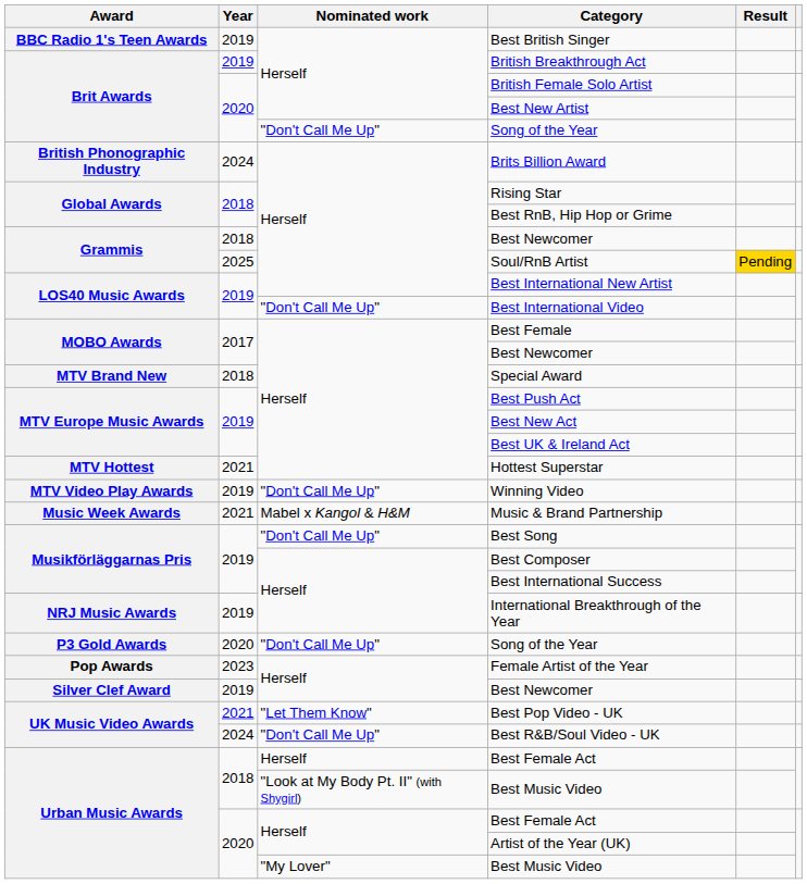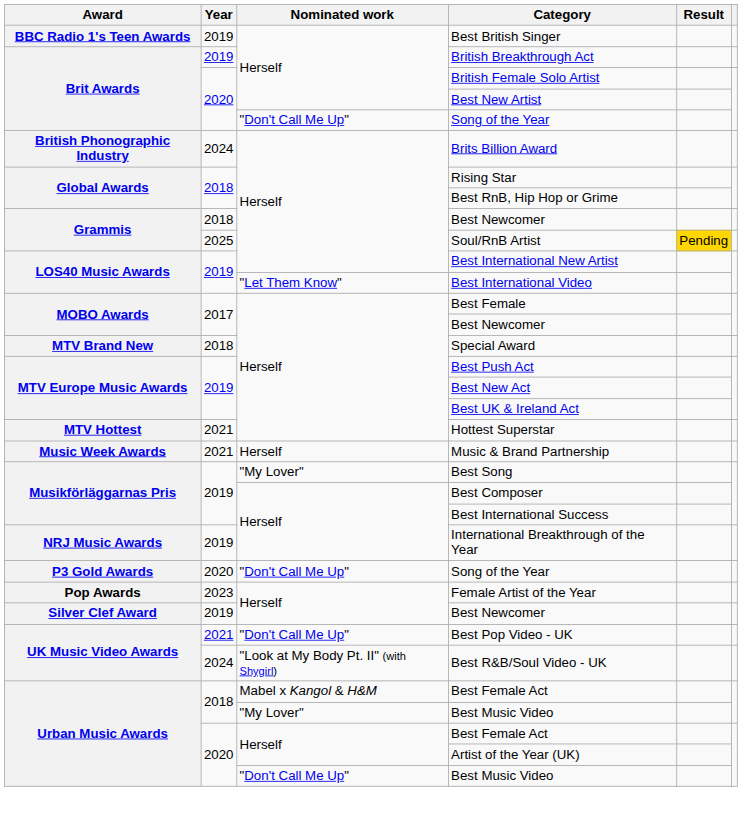Best International Video | Nominated work: "Don't Call Me Up" -> "Let Them Know"
- row: MTV Video Play Awards | 2019 | "Don't Call Me Up" | Winning Video
Music & Brand Partnership | Nominated work: Mabel x Kangol & H&M -> Herself
Best Song | Nominated work: "Don't Call Me Up" -> "My Lover"
Best Pop Video - UK | Nominated work: "Let Them Know" -> "Don't Call Me Up"
Best R&B/Soul Video - UK | Nominated work: "Don't Call Me Up" -> "Look at My Body Pt. II" (with Shygirl)
2018 / Best Female Act | Nominated work: Herself -> Mabel x Kangol & H&M
2018 / Best Music Video | Nominated work: "Look at My Body Pt. II" (with Shygirl) -> "My Lover"
2020 / Best Music Video | Nominated work: "My Lover" -> "Don't Call Me Up"
